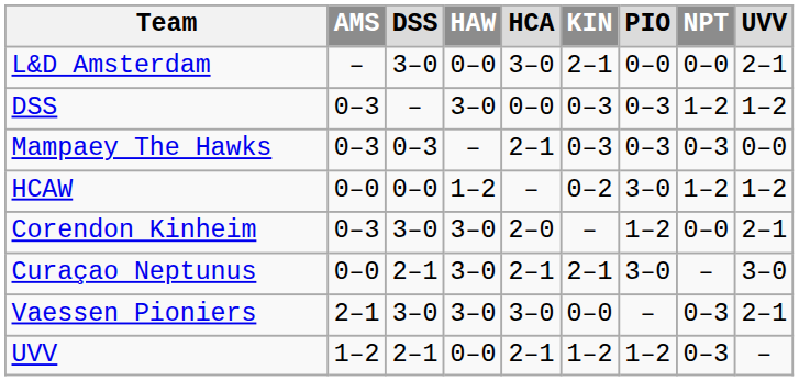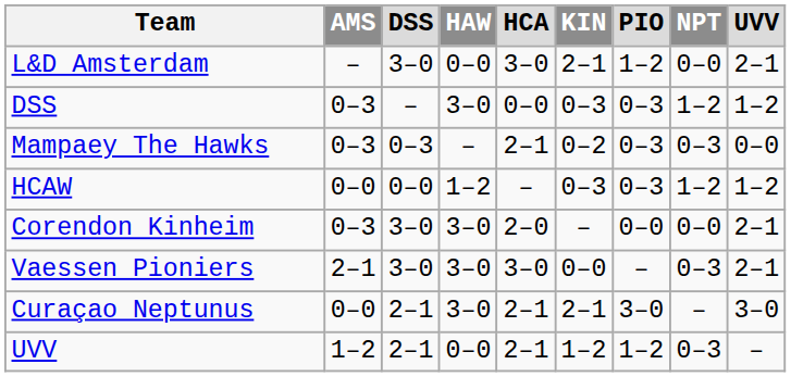L&D Amsterdam | PIO: 0–0 -> 1–2
Mampaey The Hawks | KIN: 0–3 -> 0–2
HCAW | KIN: 0–2 -> 0–3
HCAW | PIO: 3–0 -> 0–3
Corendon Kinheim | PIO: 1–2 -> 0–0
rows swapped: Vaessen Pioniers <-> Curaçao Neptunus
